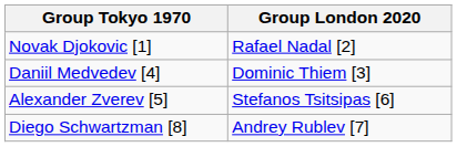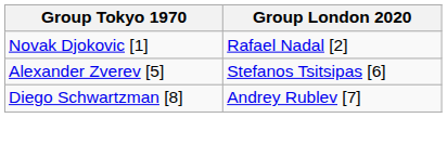- row: Daniil Medvedev [4] | Dominic Thiem [3]
